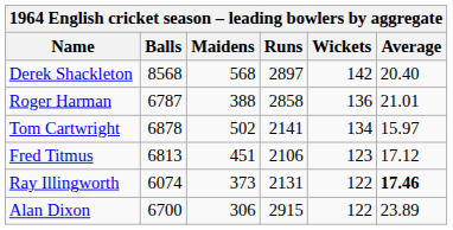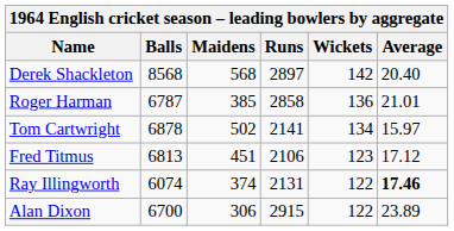Roger Harman | Maidens: 388 -> 385
Ray Illingworth | Maidens: 373 -> 374
